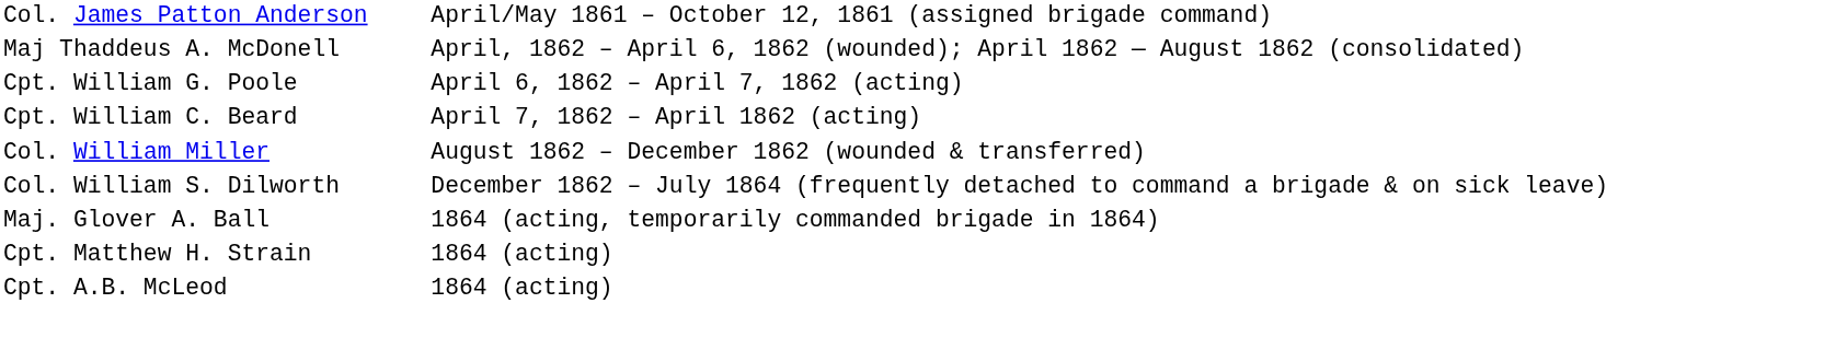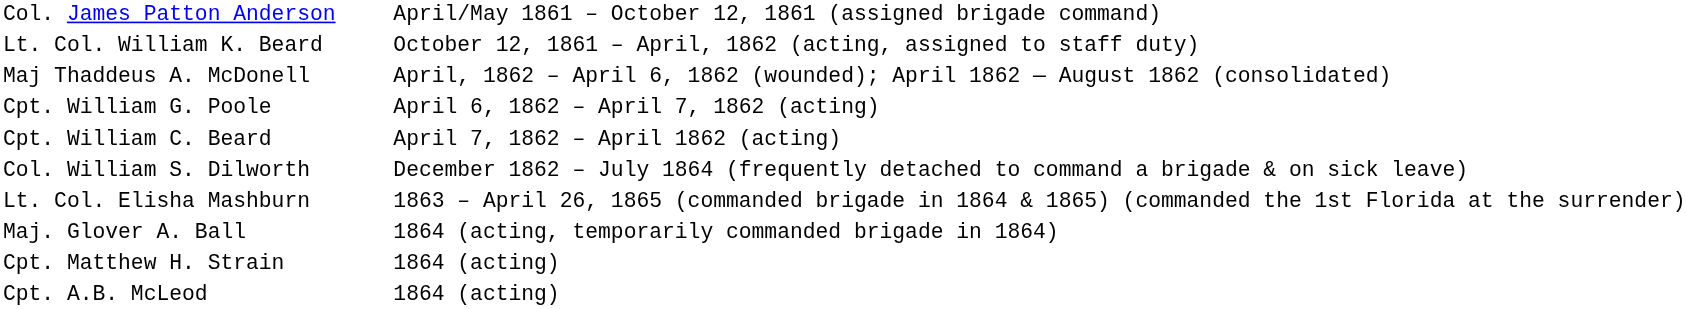+ row: Lt. Col. William K. Beard | October 12, 1861 – April, 1862 (acting, assigned to staff duty)
- row: Col. William Miller | August 1862 – December 1862 (wounded & transferred)
+ row: Lt. Col. Elisha Mashburn | 1863 – April 26, 1865 (commanded brigade in 1864 & 1865) (commanded the 1st Florida at the surrender)
